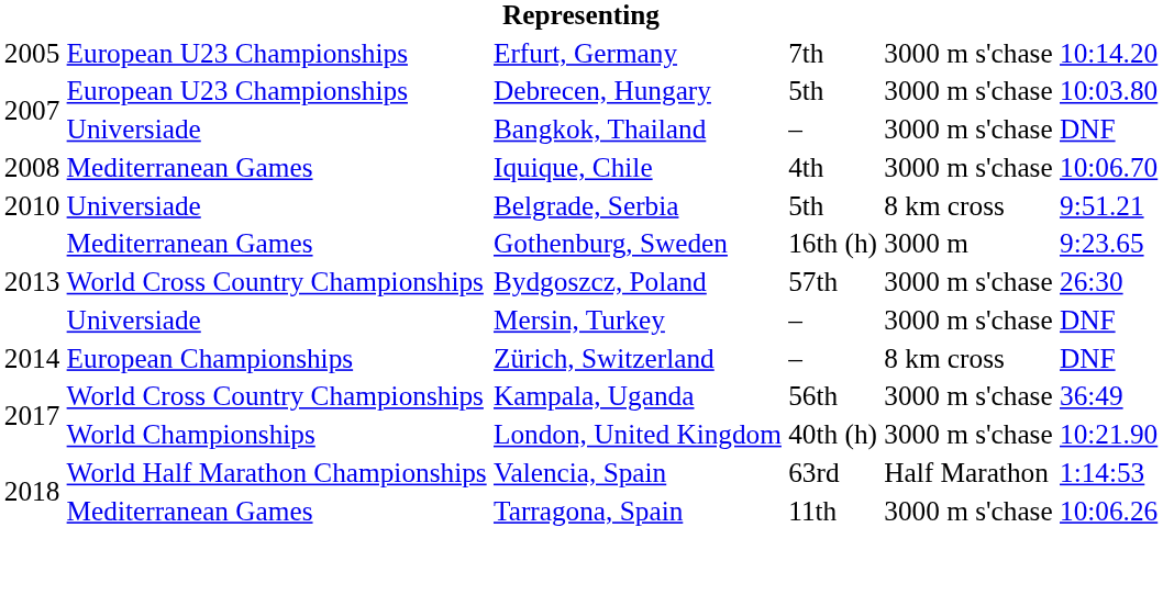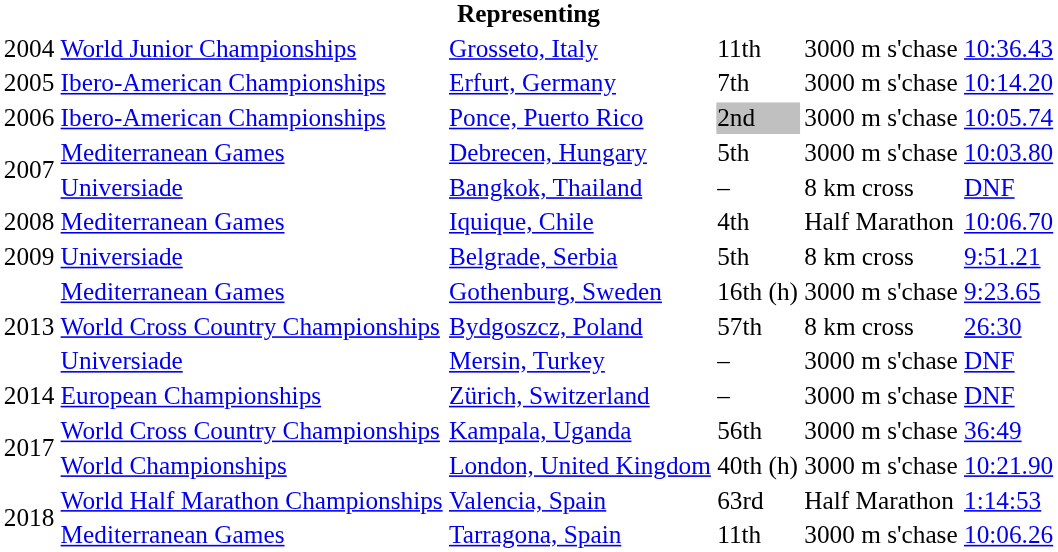+ row: 2004 | World Junior Championships | Grosseto, Italy | 11th | 3000 m s'chase | 10:36.43
Erfurt, Germany | column 2: European U23 Championships -> Ibero-American Championships
+ row: 2006 | Ibero-American Championships | Ponce, Puerto Rico | 2nd | 3000 m s'chase | 10:05.74
Debrecen, Hungary | column 2: European U23 Championships -> Mediterranean Games
Bangkok, Thailand | column 5: 3000 m s'chase -> 8 km cross
Iquique, Chile | column 5: 3000 m s'chase -> Half Marathon
Belgrade, Serbia | column 1: 2010 -> 2009
Gothenburg, Sweden | column 5: 3000 m -> 3000 m s'chase
Bydgoszcz, Poland | column 5: 3000 m s'chase -> 8 km cross
Zürich, Switzerland | column 5: 8 km cross -> 3000 m s'chase
